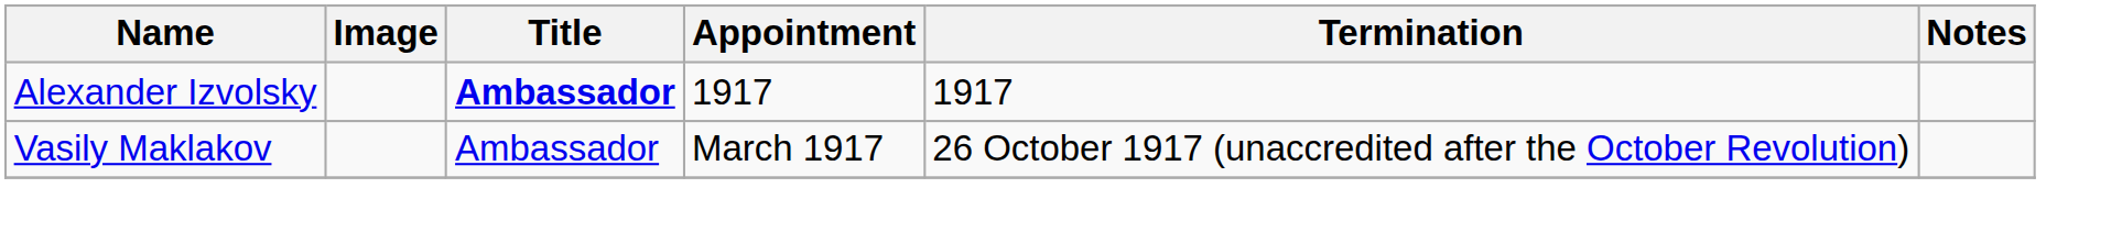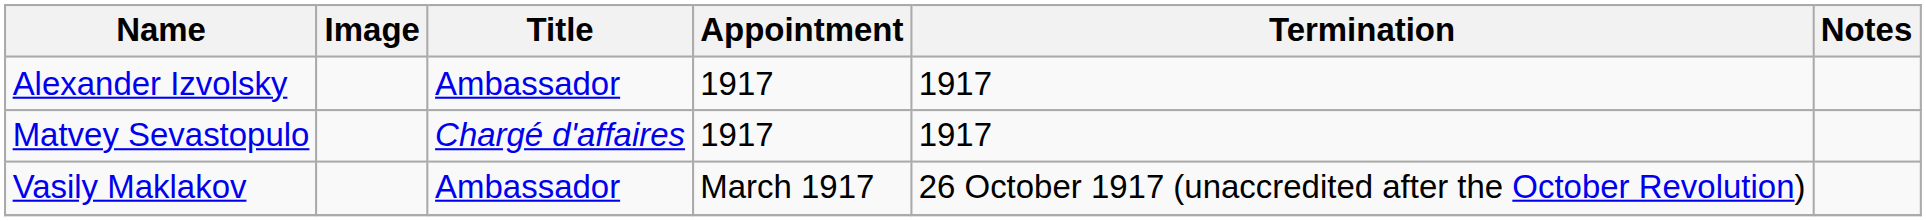Alexander Izvolsky | Title: bold -> normal
+ row: Matvey Sevastopulo | Chargé d'affaires | 1917 | 1917
